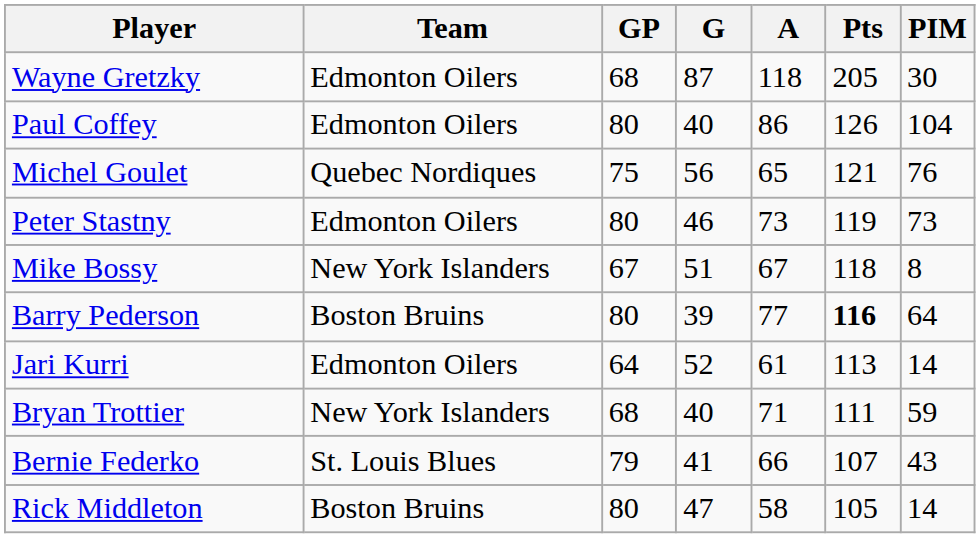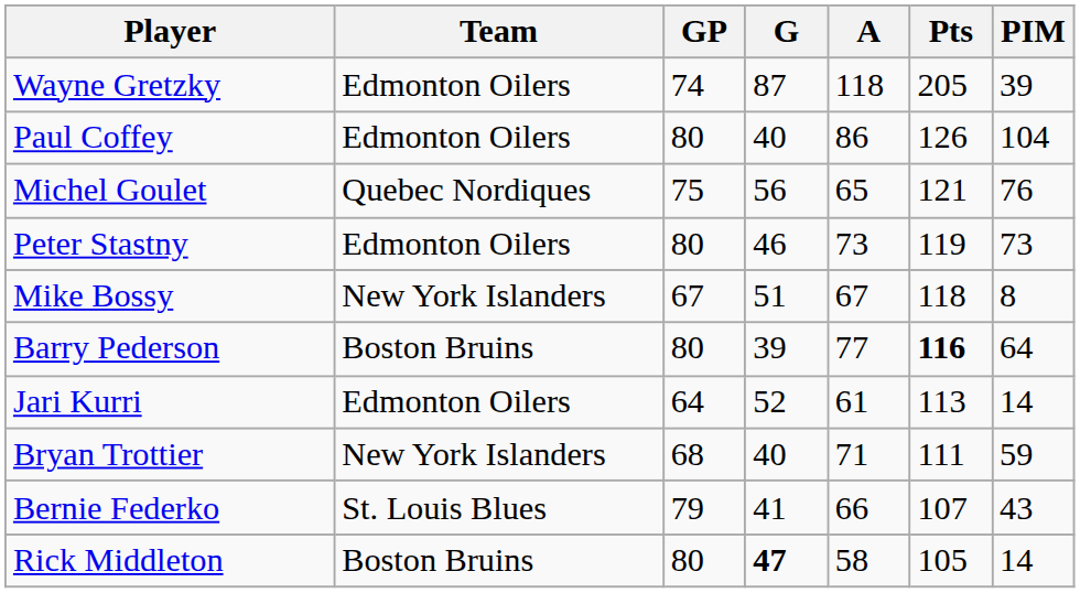Wayne Gretzky | GP: 68 -> 74
Wayne Gretzky | PIM: 30 -> 39
Rick Middleton | G: normal -> bold
